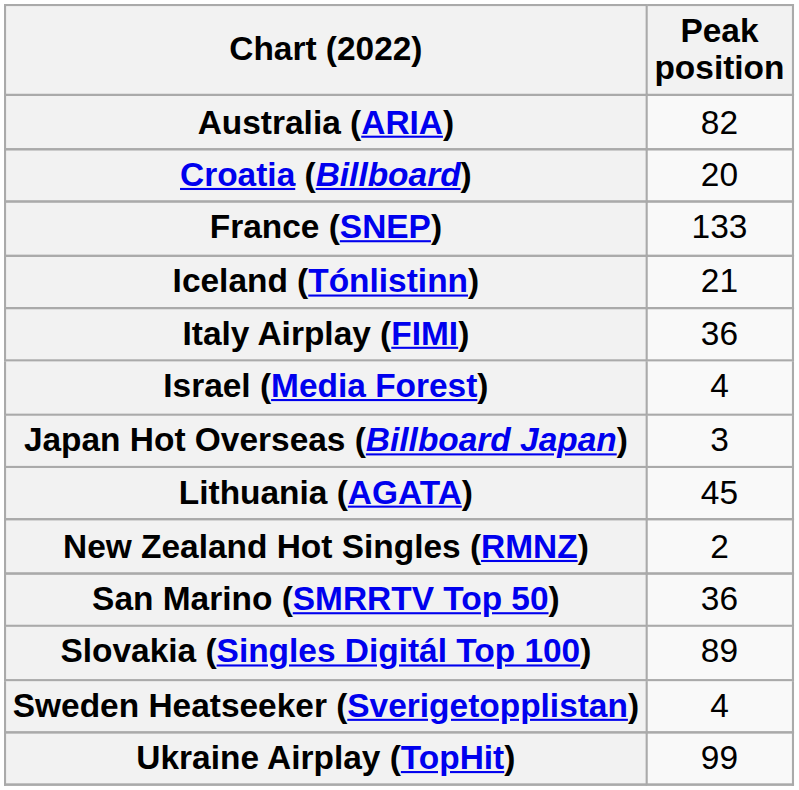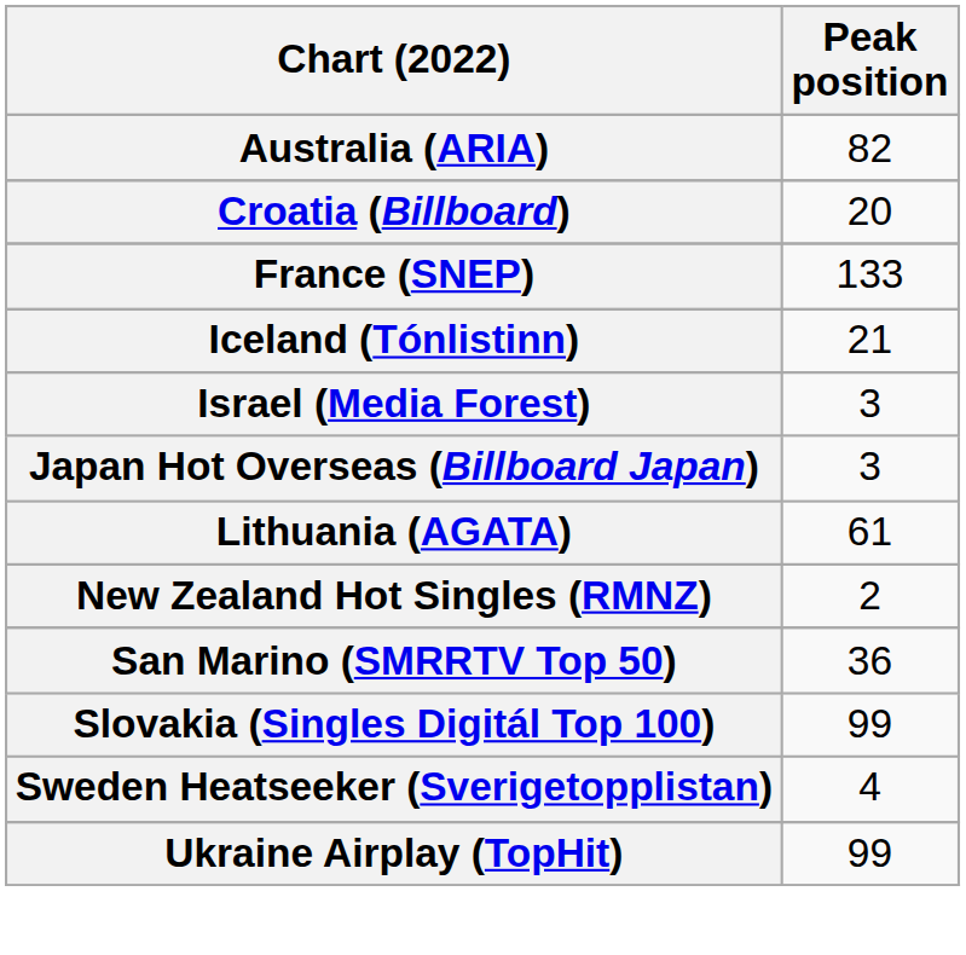- row: Italy Airplay (FIMI) | 36
Israel (Media Forest) | Peak position: 4 -> 3
Lithuania (AGATA) | Peak position: 45 -> 61
Slovakia (Singles Digitál Top 100) | Peak position: 89 -> 99
